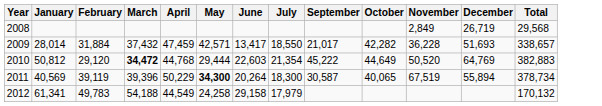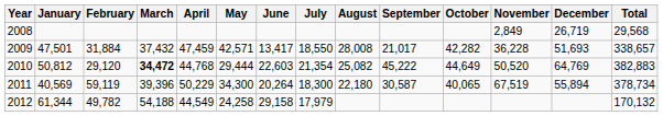+ column: August | 28,008 | 25,082 | 22,180
2009 | January: 28,014 -> 47,501
2011 | February: 39,119 -> 59,119
2011 | May: bold -> normal
2012 | January: 61,341 -> 61,344
2012 | February: 49,783 -> 49,782
